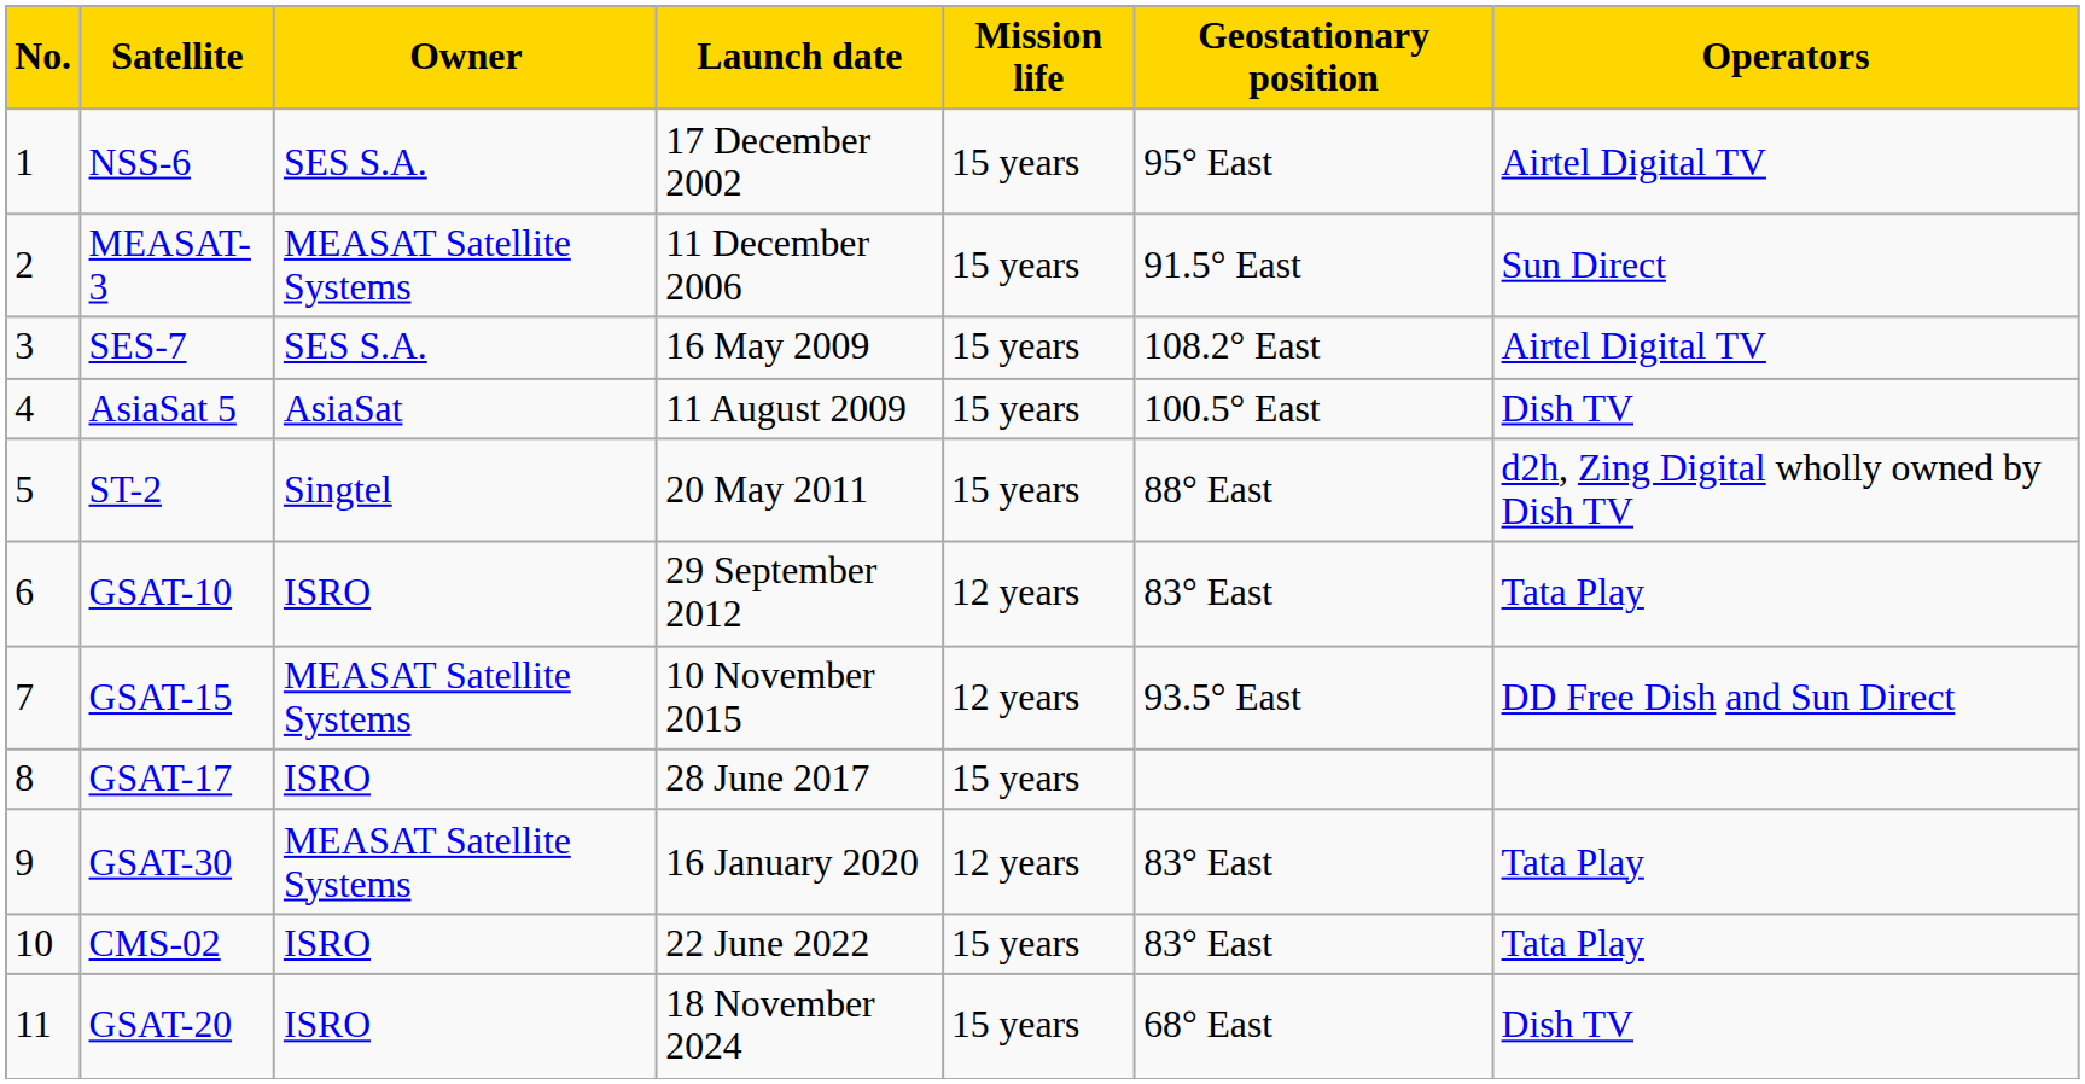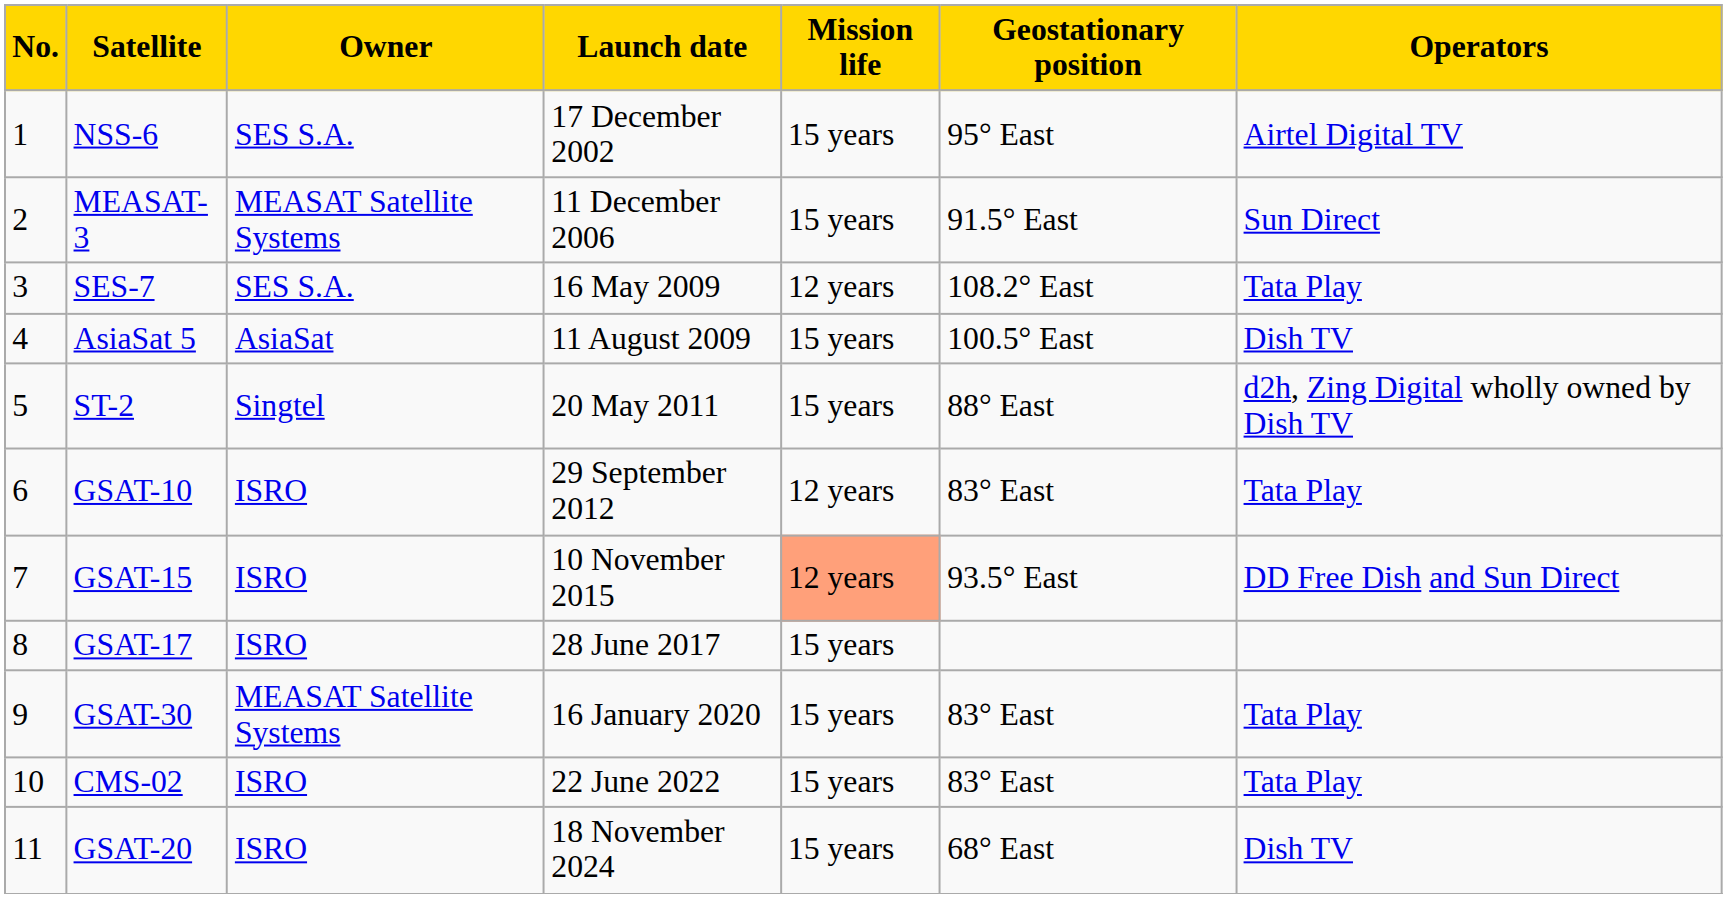SES-7 | Mission life: 15 years -> 12 years
SES-7 | Operators: Airtel Digital TV -> Tata Play
GSAT-15 | Owner: MEASAT Satellite Systems -> ISRO
GSAT-15 | Mission life: no background -> lightsalmon background
GSAT-30 | Mission life: 12 years -> 15 years
